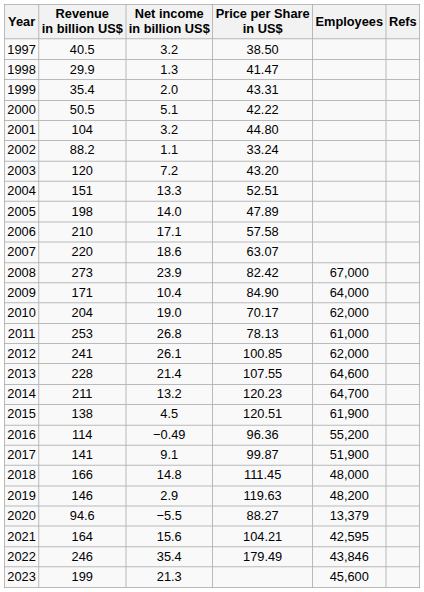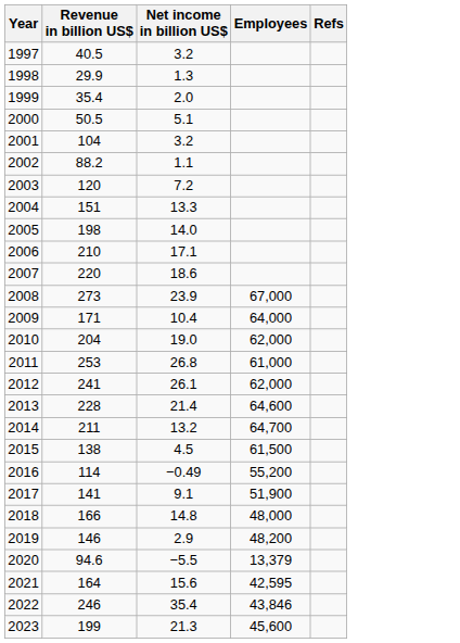- column: Price per Share in US$ | 38.50 | 41.47 | 43.31 | 42.22 | 44.80 | 33.24 | 43.20 | 52.51 | 47.89 | 57.58 | 63.07 | 82.42 | 84.90 | 70.17 | 78.13 | 100.85 | 107.55 | 120.23 | 120.51 | 96.36 | 99.87 | 111.45 | 119.63 | 88.27 | 104.21 | 179.49
2015 | Employees: 61,900 -> 61,500
